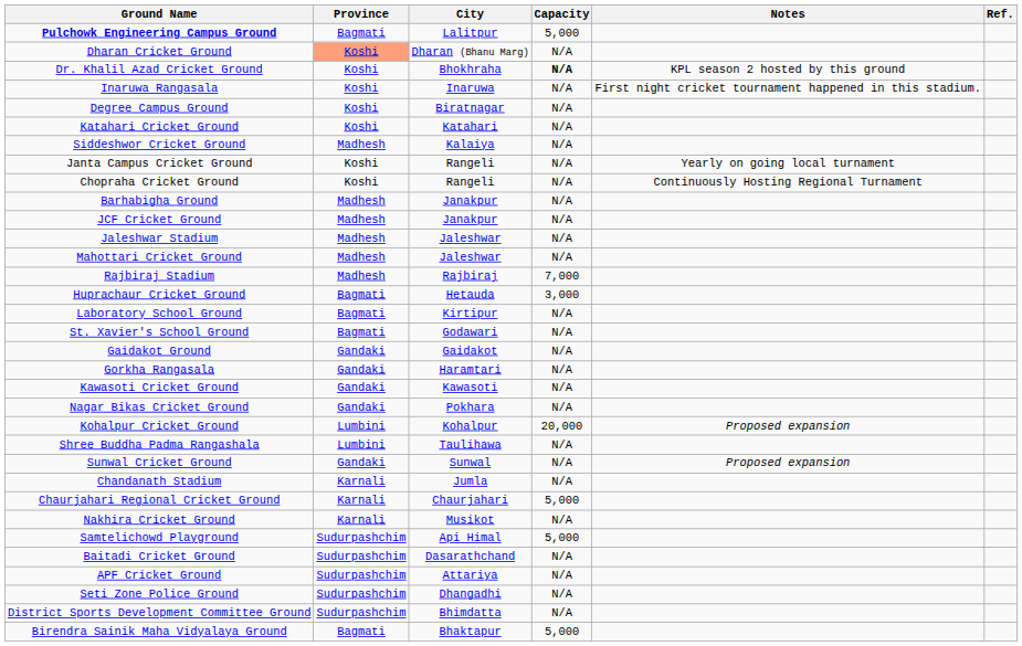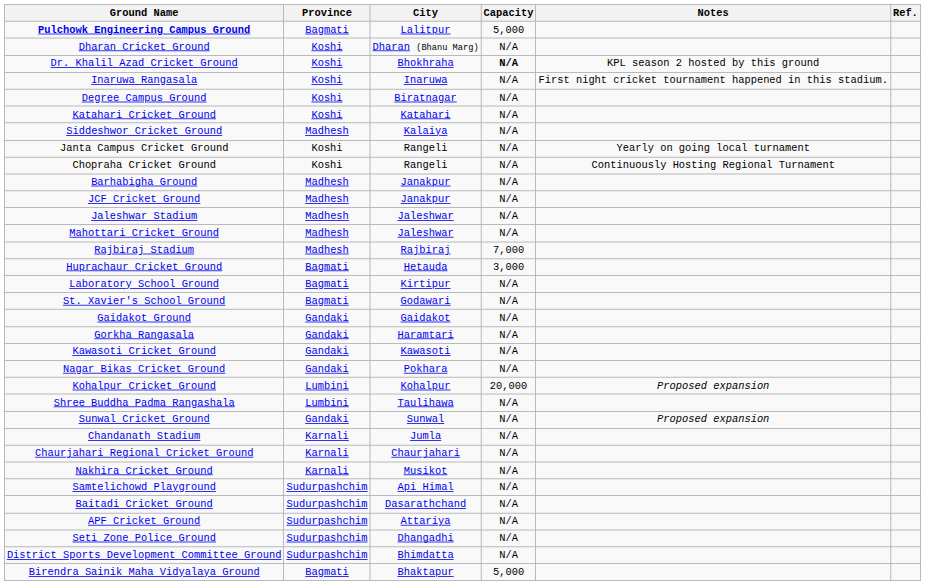Dharan Cricket Ground | Province: lightsalmon background -> no background
Chaurjahari Regional Cricket Ground | Capacity: 5,000 -> N/A
Samtelichowd Playground | Capacity: 5,000 -> N/A
